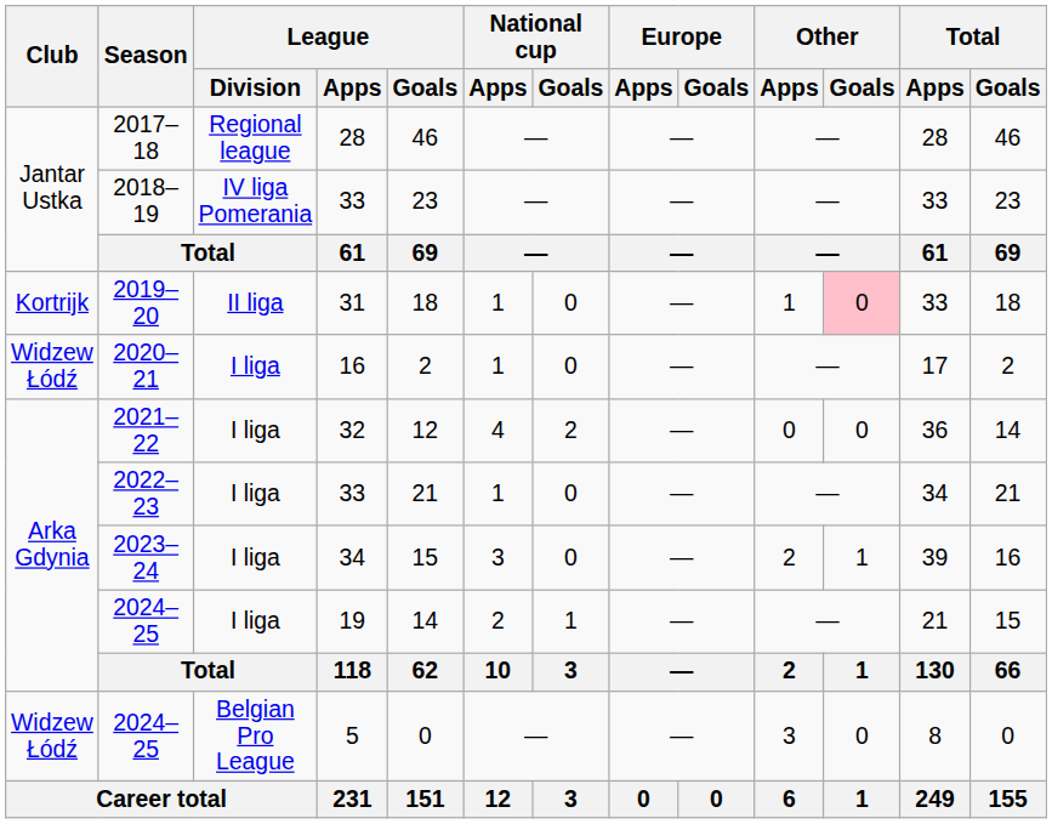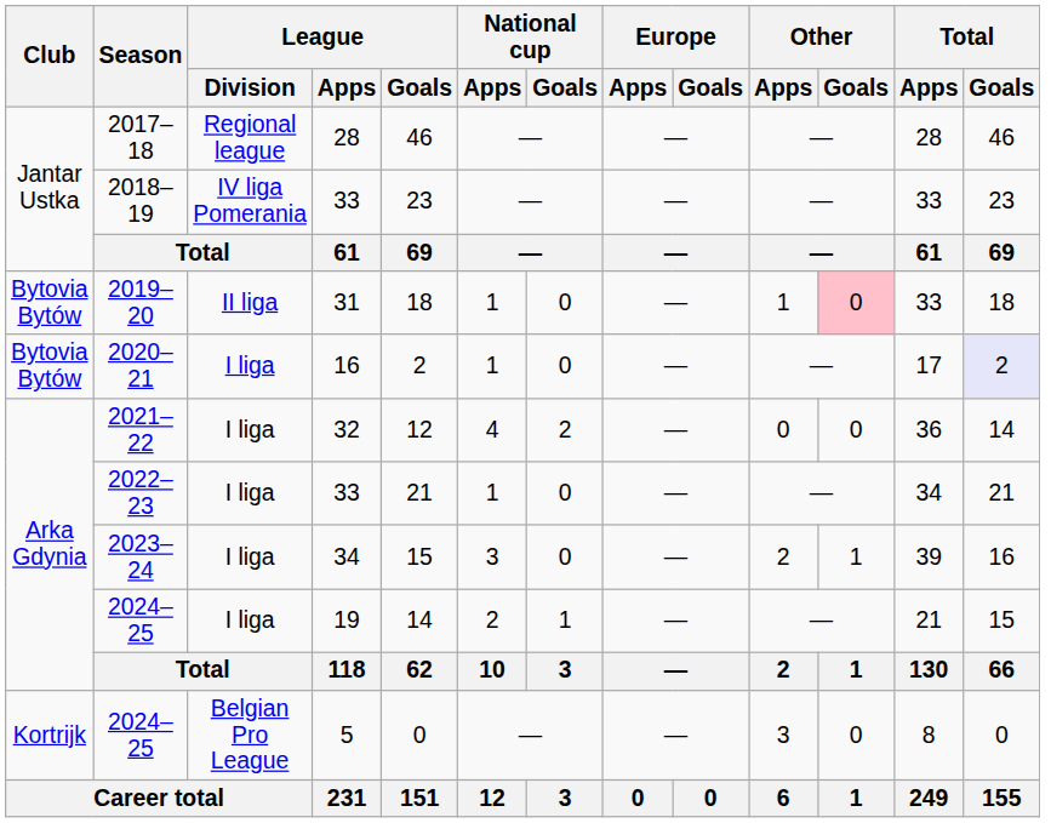2019–20 | Club: Kortrijk -> Bytovia Bytów
2020–21 | Club: Widzew Łódź -> Bytovia Bytów
2020–21 | Total / Goals: no background -> lavender background
2024–25 / 5 | Club: Widzew Łódź -> Kortrijk
